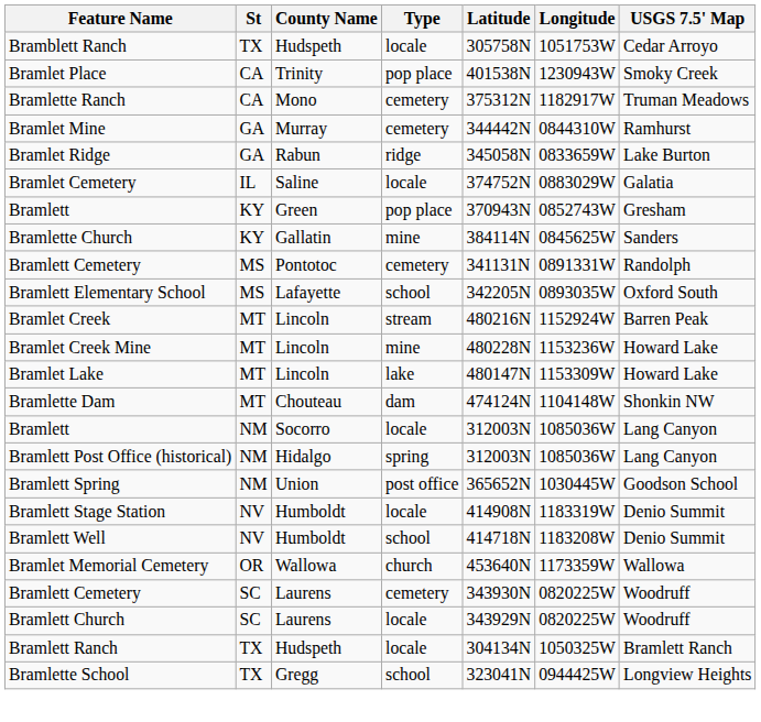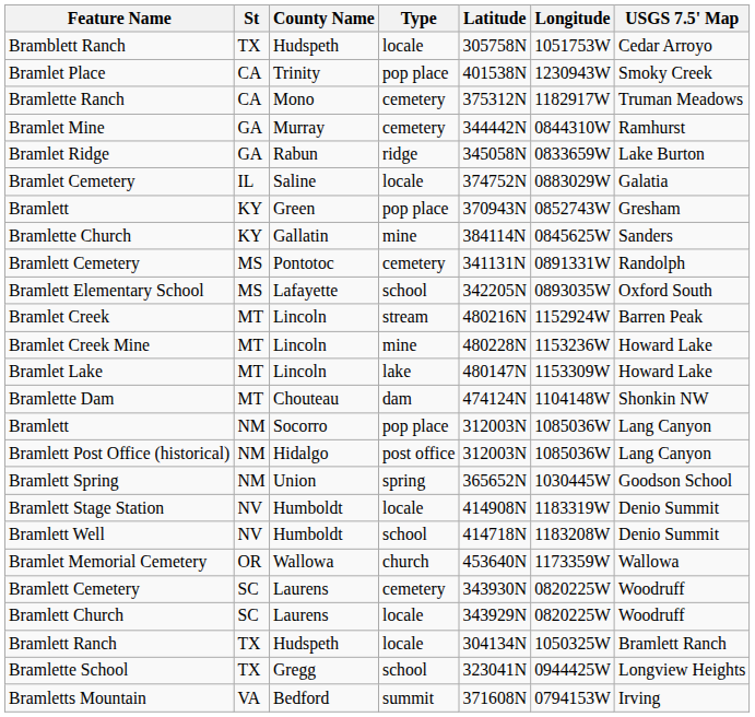Bramlett / Socorro | Type: locale -> pop place
Bramlett Post Office (historical) | Type: spring -> post office
Bramlett Spring | Type: post office -> spring
+ row: Bramletts Mountain | VA | Bedford | summit | 371608N | 0794153W | Irving
